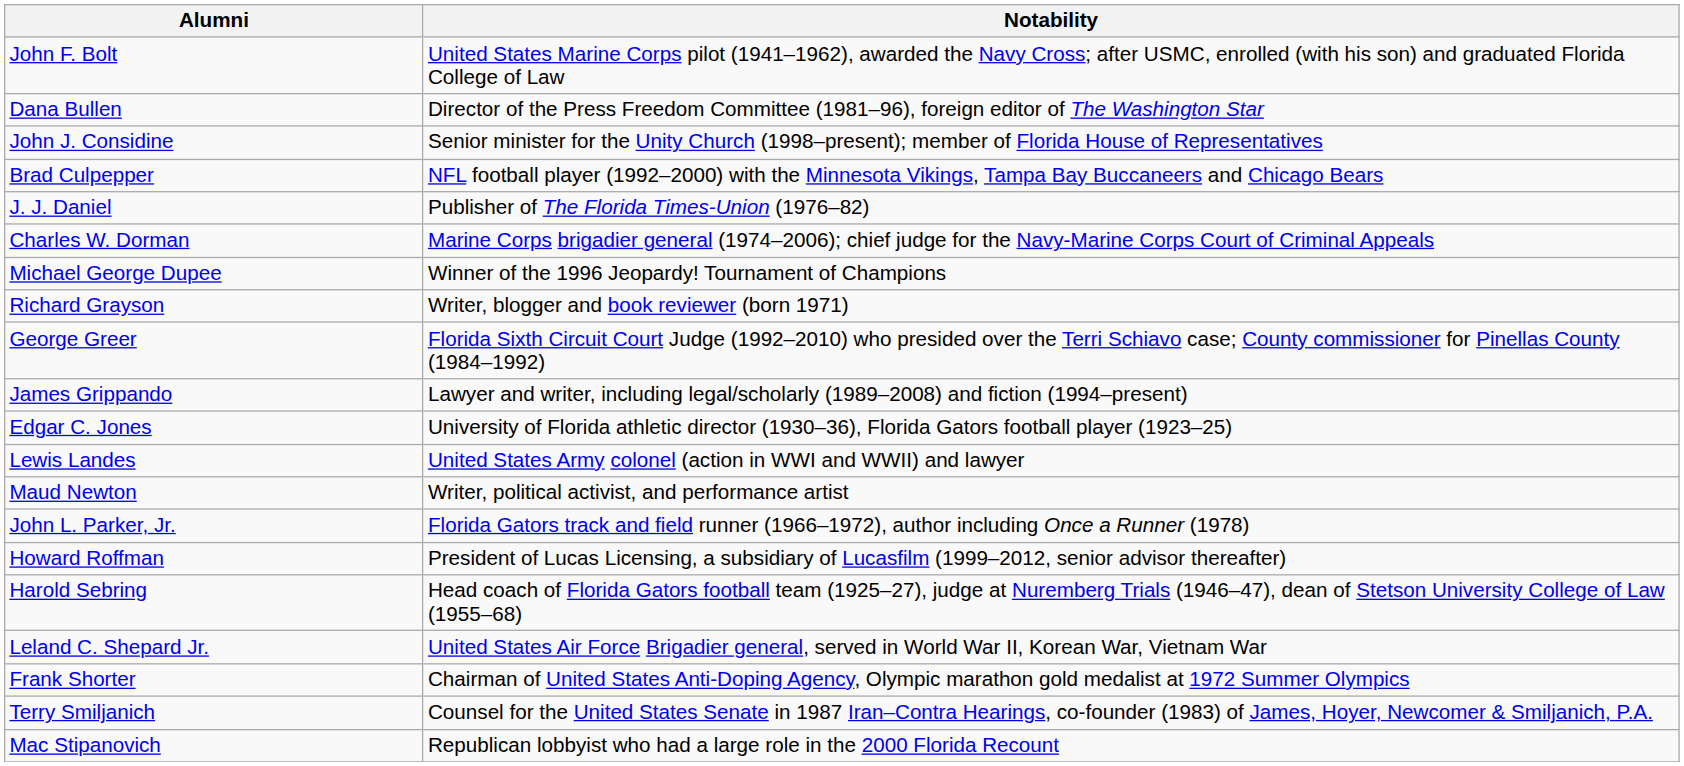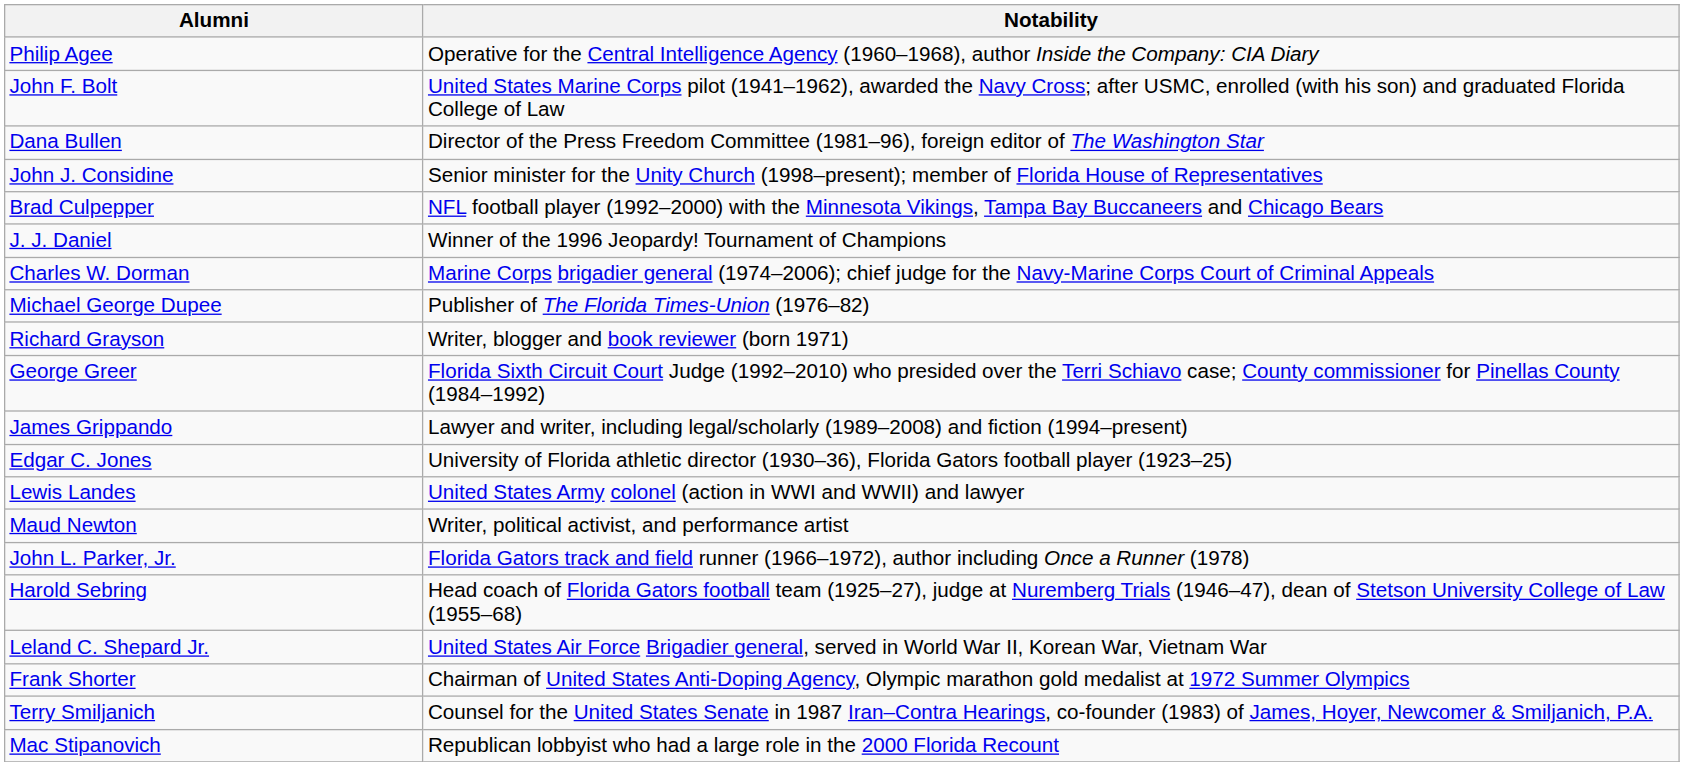+ row: Philip Agee | Operative for the Central Intelligence Agency (1960–1968), author Inside the Company: CIA Diary
J. J. Daniel | Notability: Publisher of The Florida Times-Union (1976–82) -> Winner of the 1996 Jeopardy! Tournament of Champions
Michael George Dupee | Notability: Winner of the 1996 Jeopardy! Tournament of Champions -> Publisher of The Florida Times-Union (1976–82)
- row: Howard Roffman | President of Lucas Licensing, a subsidiary of Lucasfilm (1999–2012, senior advisor thereafter)
